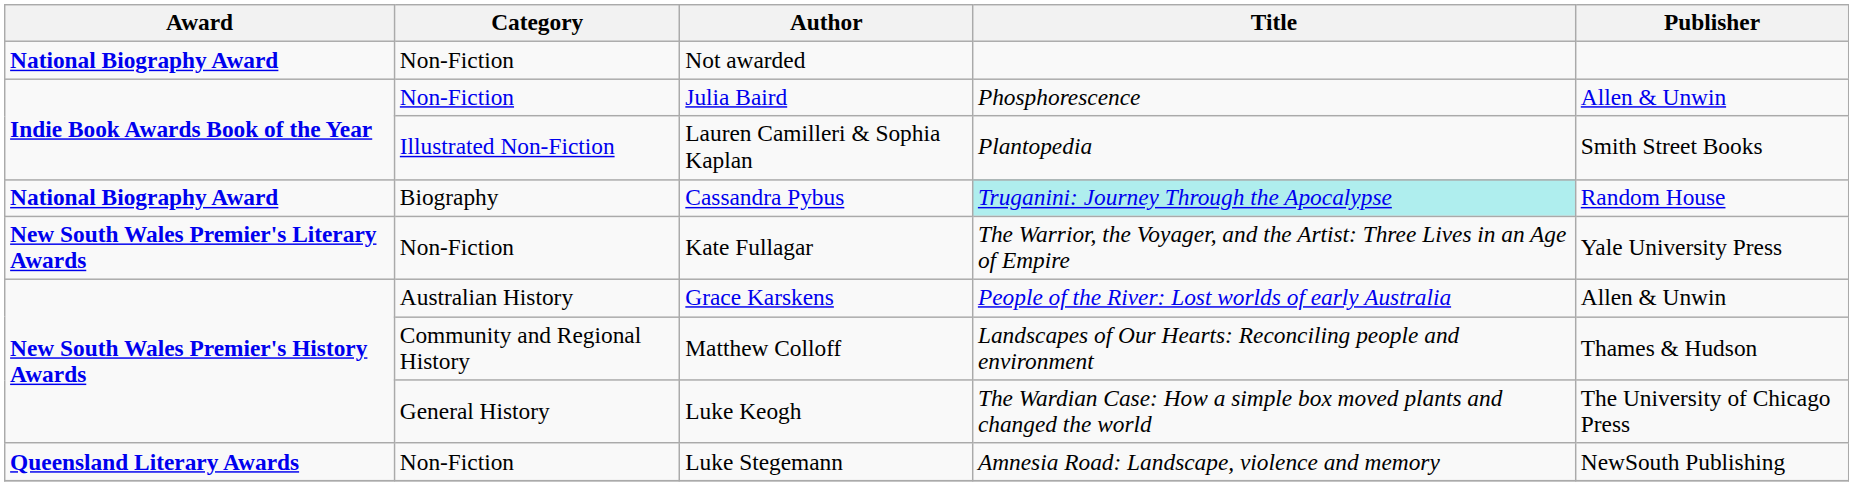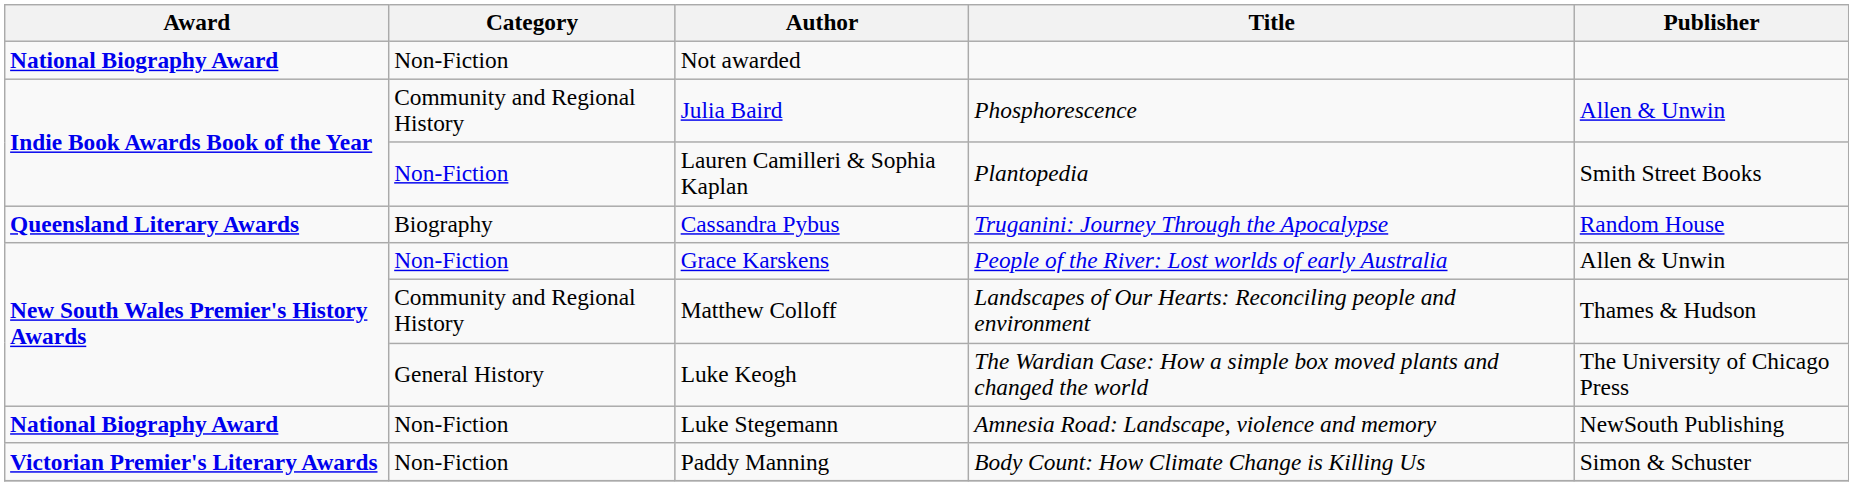Julia Baird | Category: Non-Fiction -> Community and Regional History
Lauren Camilleri & Sophia Kaplan | Category: Illustrated Non-Fiction -> Non-Fiction
Cassandra Pybus | Award: National Biography Award -> Queensland Literary Awards
Cassandra Pybus | Title: paleturquoise background -> no background
- row: New South Wales Premier's Literary Awards | Non-Fiction | Kate Fullagar | The Warrior, the Voyager, and the Artist: Three Lives in an Age of Empire | Yale University Press
Grace Karskens | Category: Australian History -> Non-Fiction
Luke Stegemann | Award: Queensland Literary Awards -> National Biography Award
+ row: Victorian Premier's Literary Awards | Non-Fiction | Paddy Manning | Body Count: How Climate Change is Killing Us | Simon & Schuster
